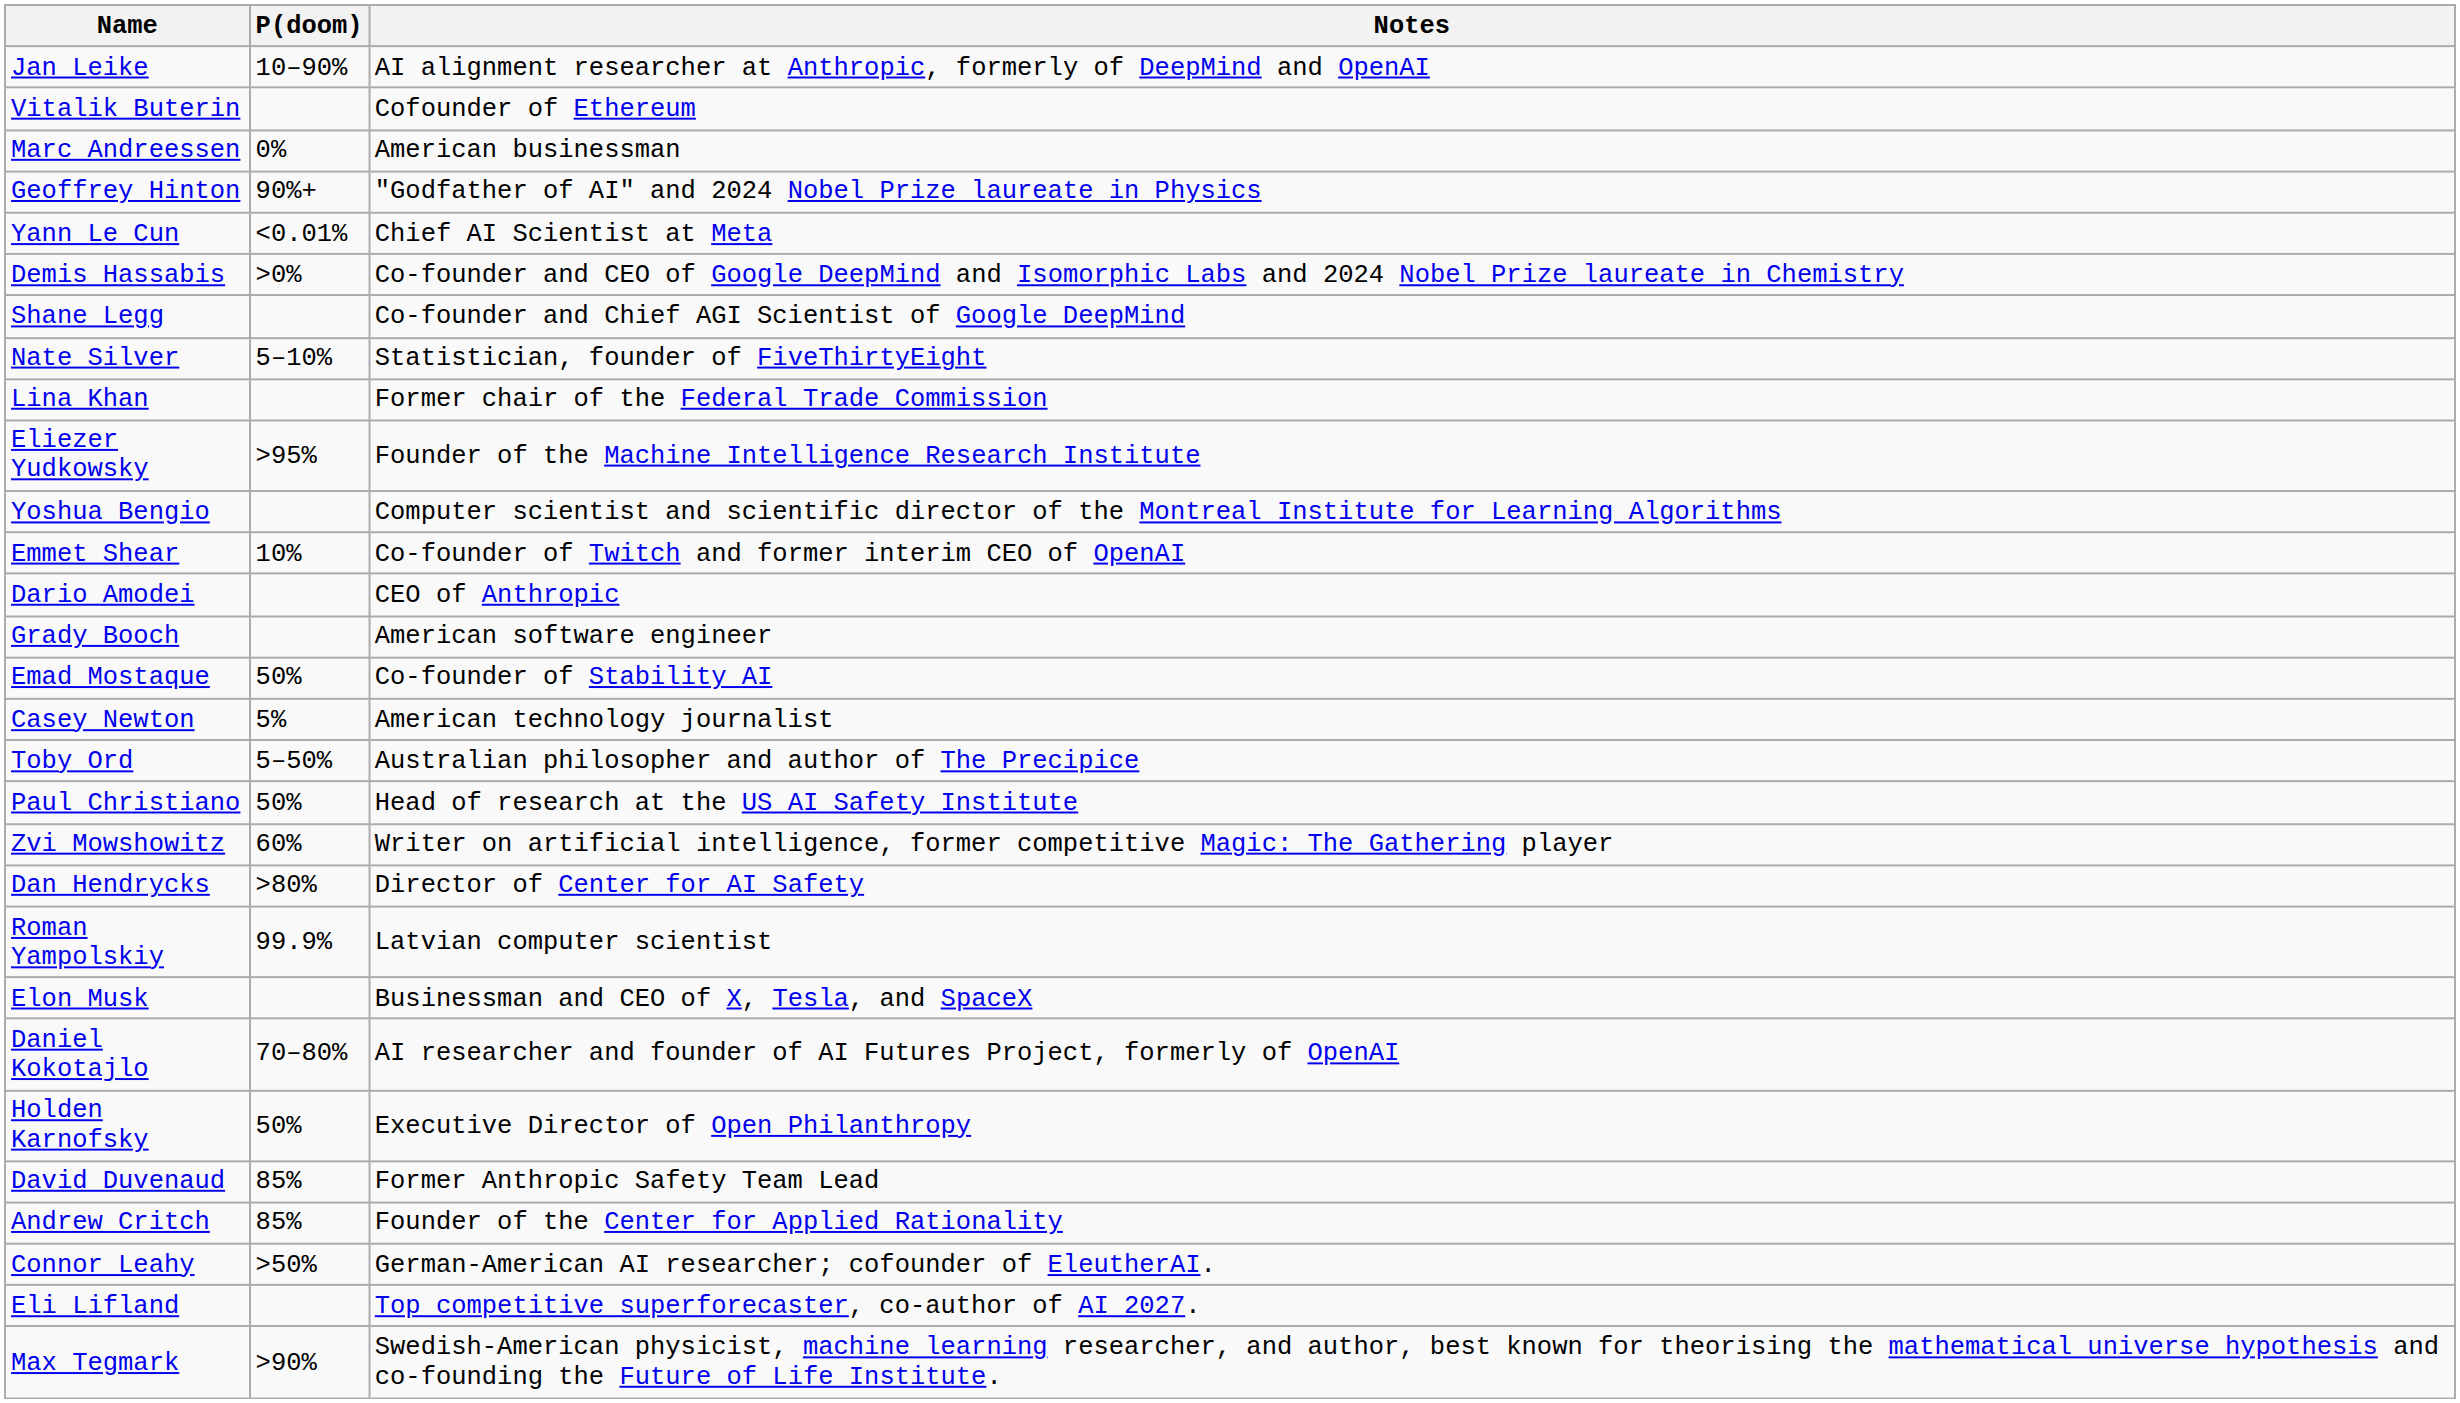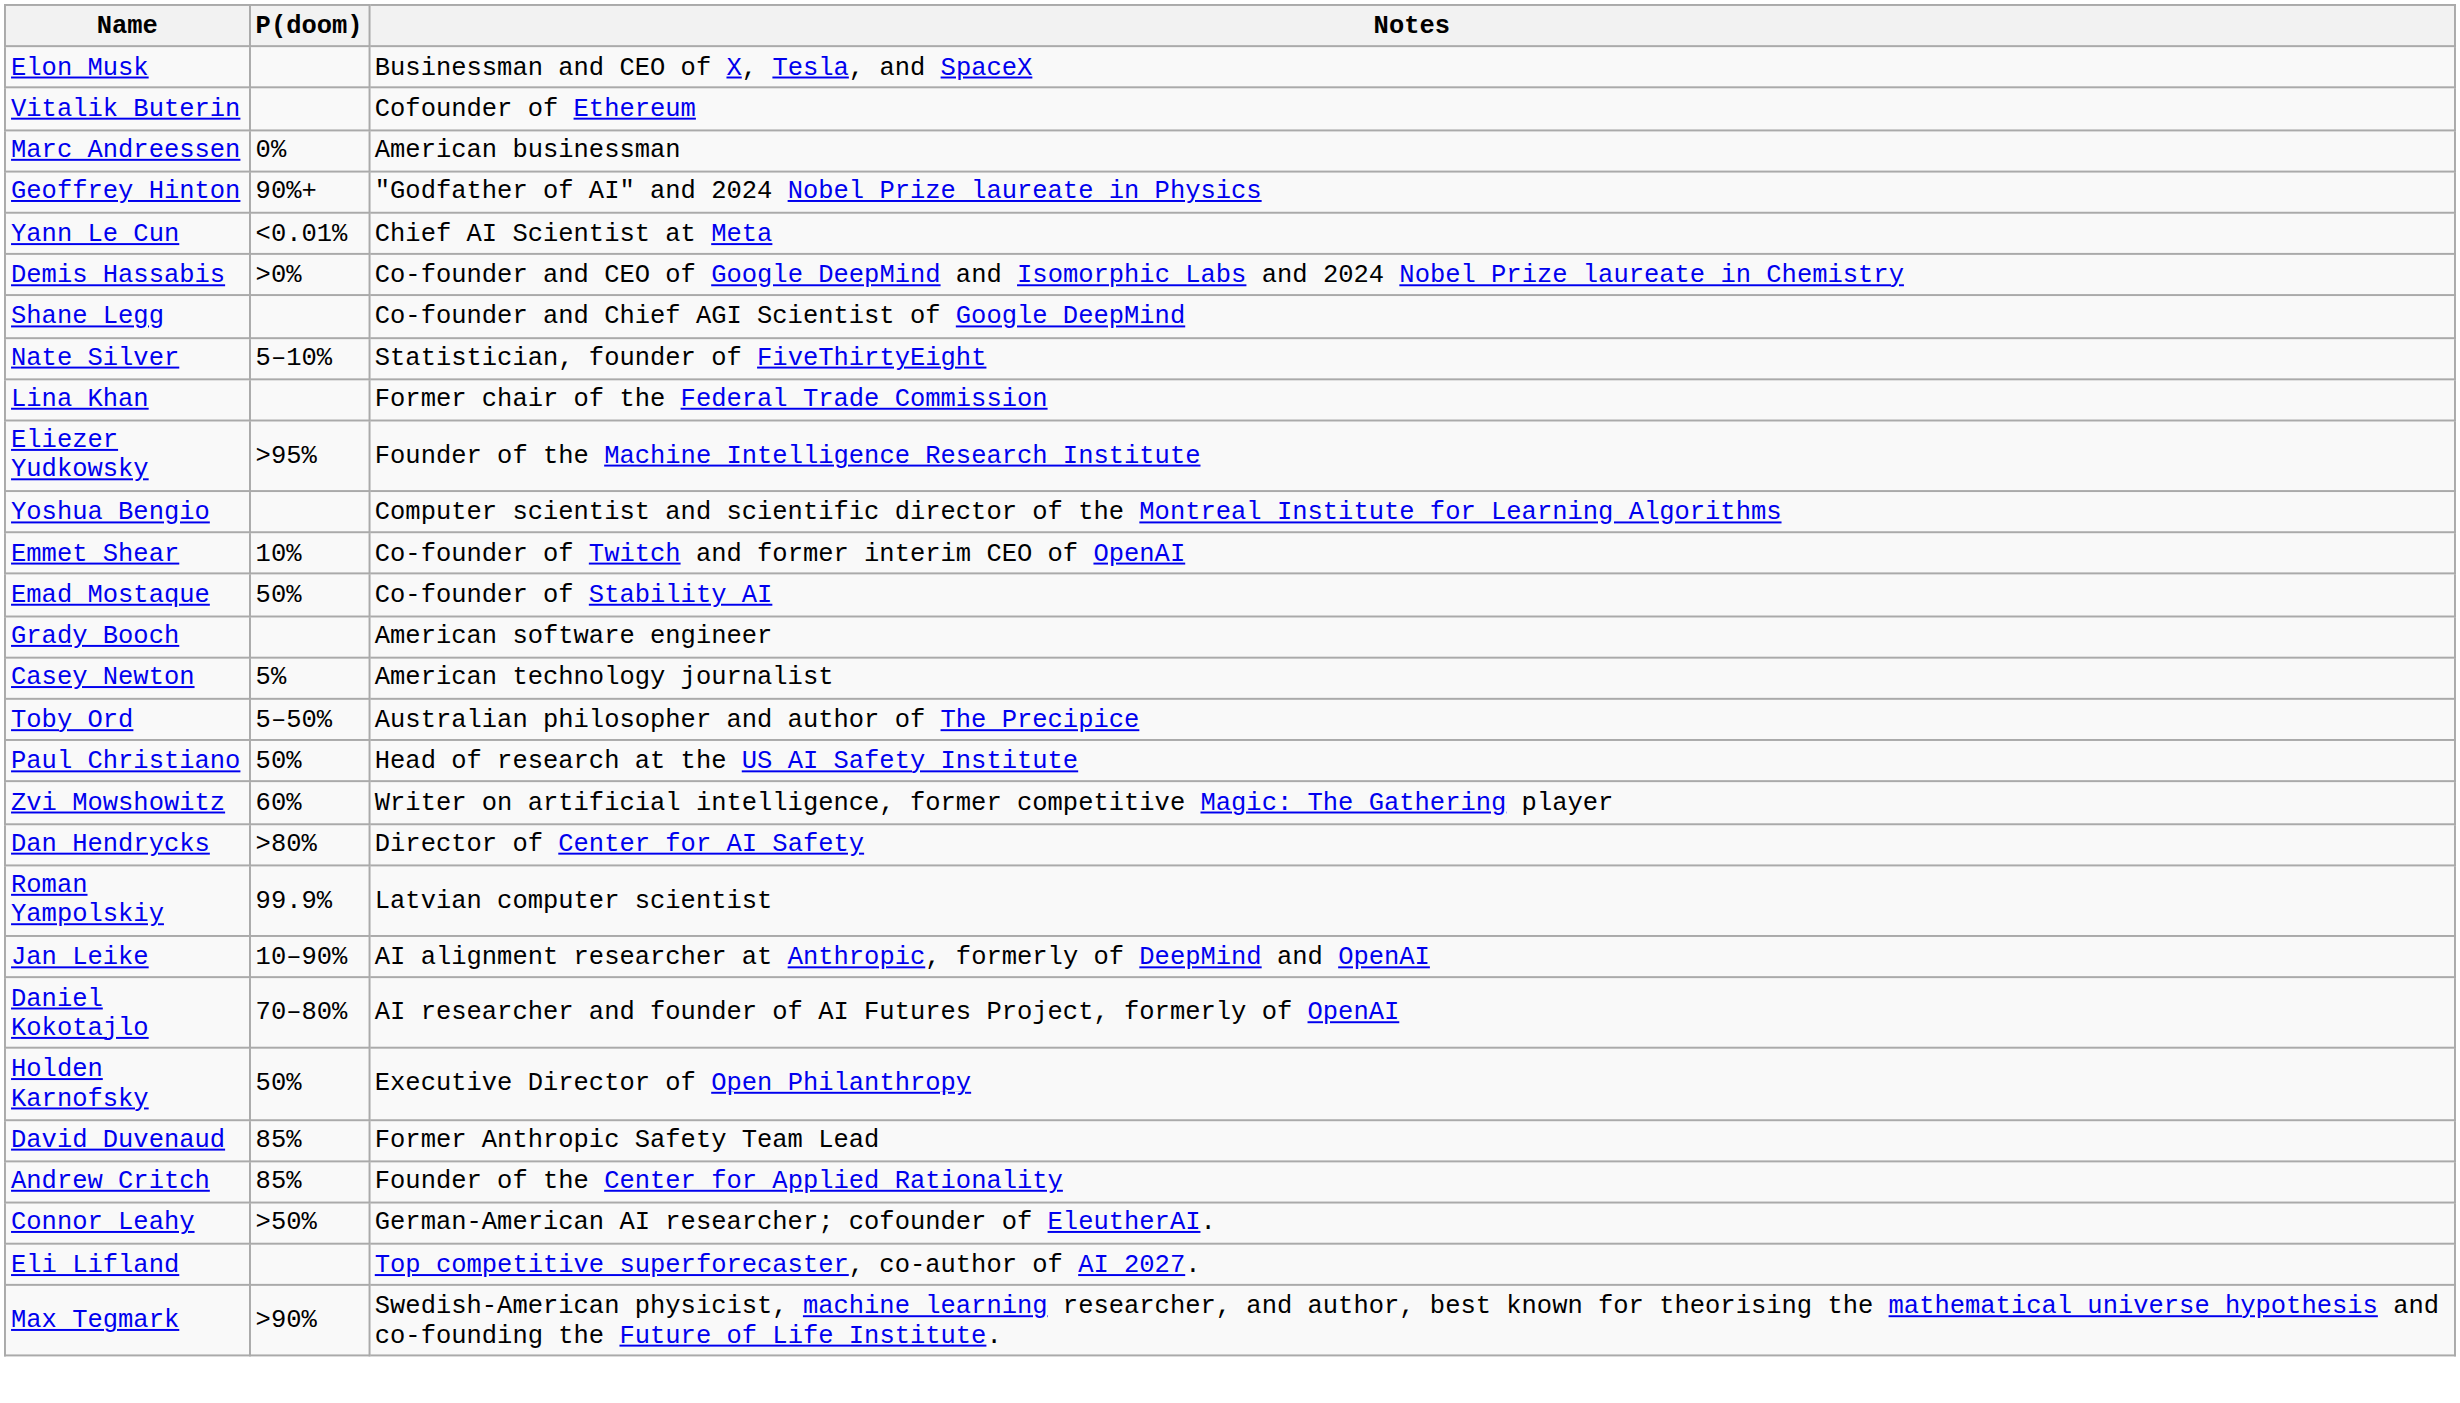rows swapped: Elon Musk <-> Jan Leike
- row: Dario Amodei | CEO of Anthropic
rows swapped: Emad Mostaque <-> Grady Booch
